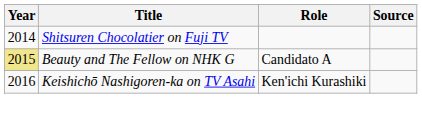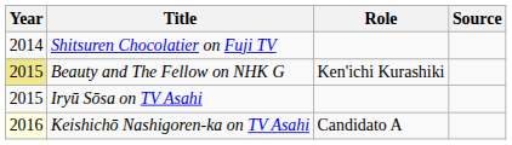Beauty and The Fellow on NHK G | Role: Candidato A -> Ken'ichi Kurashiki
+ row: 2015 | Iryū Sōsa on TV Asahi
Keishichō Nashigoren-ka on TV Asahi | Year: no background -> lightyellow background
Keishichō Nashigoren-ka on TV Asahi | Role: Ken'ichi Kurashiki -> Candidato A
